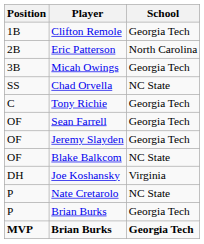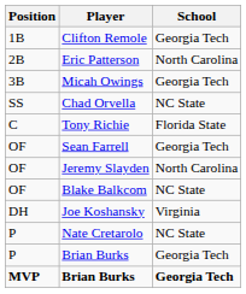Tony Richie | School: Georgia Tech -> Florida State
Jeremy Slayden | School: Georgia Tech -> North Carolina
